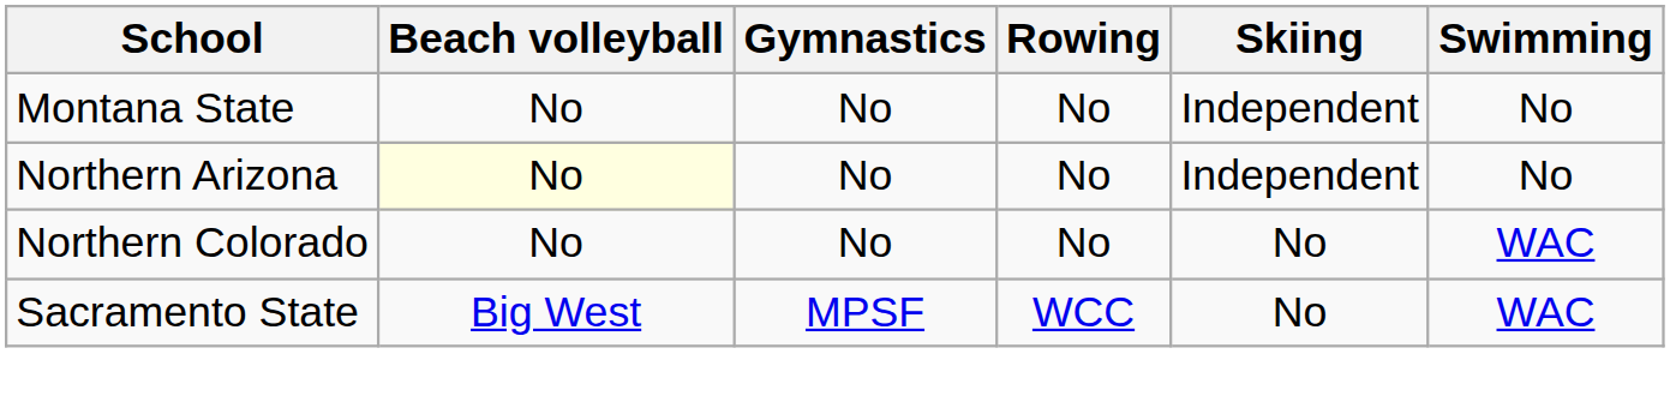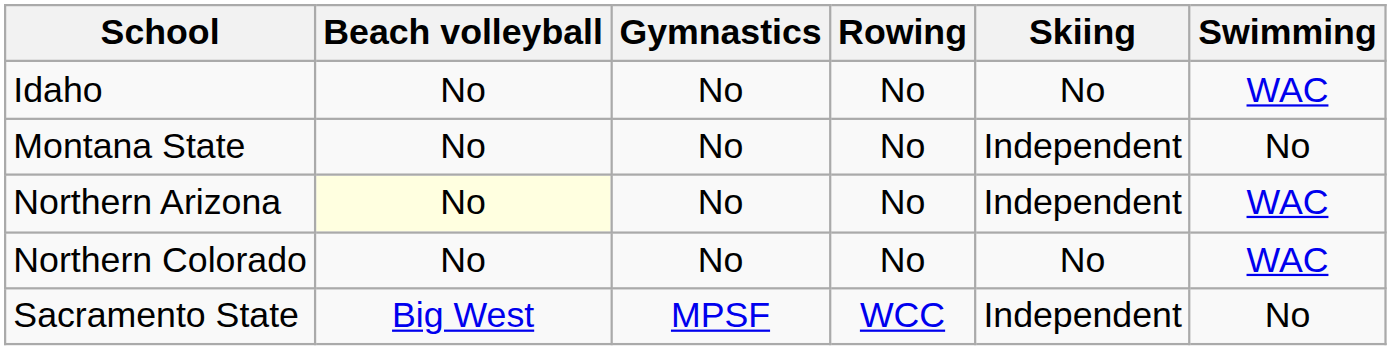+ row: Idaho | No | No | No | No | WAC
Northern Arizona | Swimming: No -> WAC
Sacramento State | Skiing: No -> Independent
Sacramento State | Swimming: WAC -> No
